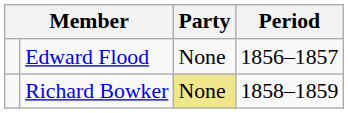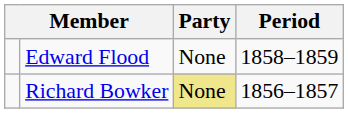Edward Flood | Period: 1856–1857 -> 1858–1859
Richard Bowker | Period: 1858–1859 -> 1856–1857
